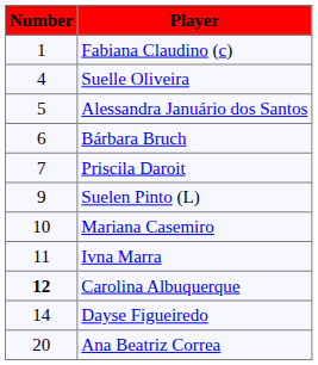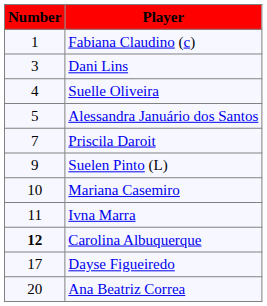+ row: 3 | Dani Lins
- row: 6 | Bárbara Bruch
Dayse Figueiredo | Number: 14 -> 17
